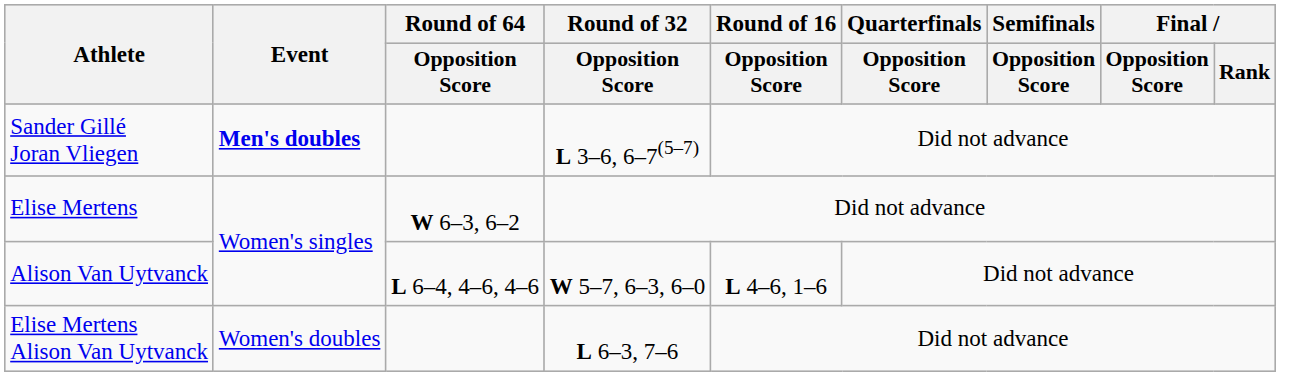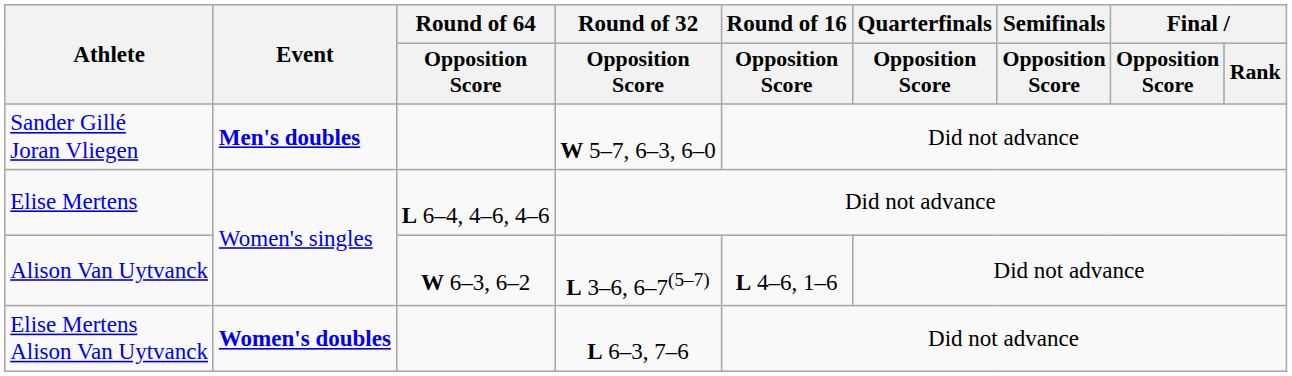Sander Gillé Joran Vliegen | Round of 32 / Opposition Score: L 3–6, 6–7(5–7) -> W 5–7, 6–3, 6–0
Elise Mertens | Round of 64 / Opposition Score: W 6–3, 6–2 -> L 6–4, 4–6, 4–6
Alison Van Uytvanck | Round of 64 / Opposition Score: L 6–4, 4–6, 4–6 -> W 6–3, 6–2
Alison Van Uytvanck | Round of 32 / Opposition Score: W 5–7, 6–3, 6–0 -> L 3–6, 6–7(5–7)
Elise Mertens Alison Van Uytvanck | Event: normal -> bold
